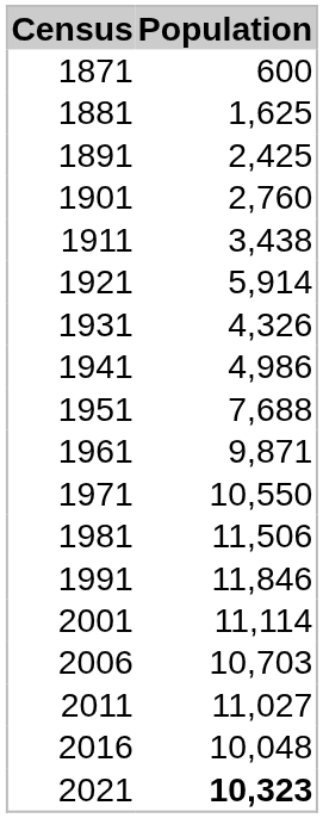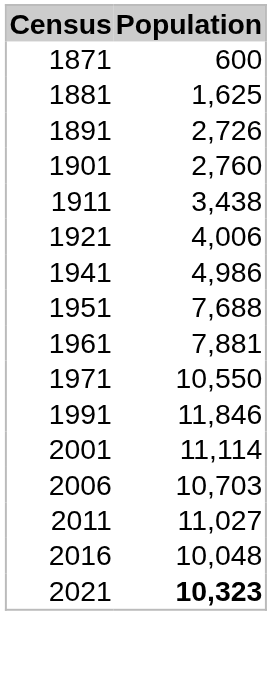1891 | Population: 2,425 -> 2,726
1921 | Population: 5,914 -> 4,006
- row: 1931 | 4,326
1961 | Population: 9,871 -> 7,881
- row: 1981 | 11,506
